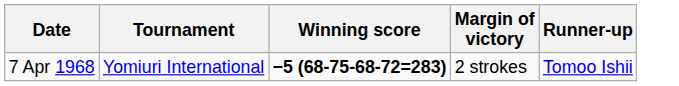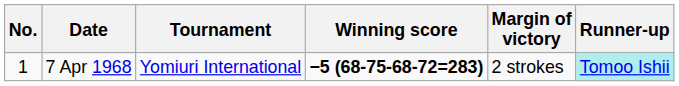+ column: No. | 1
7 Apr 1968 | Runner-up: no background -> paleturquoise background
